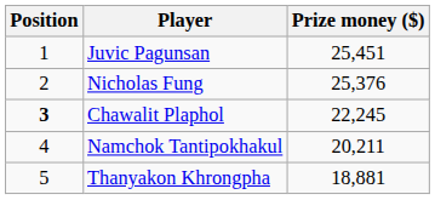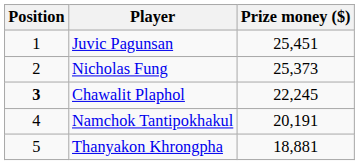Nicholas Fung | Prize money ($): 25,376 -> 25,373
Namchok Tantipokhakul | Prize money ($): 20,211 -> 20,191
